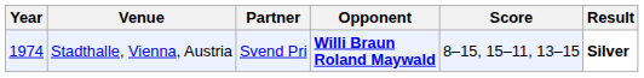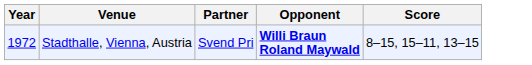- column: Result | Silver
Stadthalle, Vienna, Austria | Year: 1974 -> 1972
